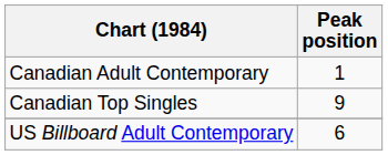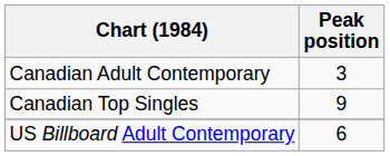Canadian Adult Contemporary | Peak position: 1 -> 3
